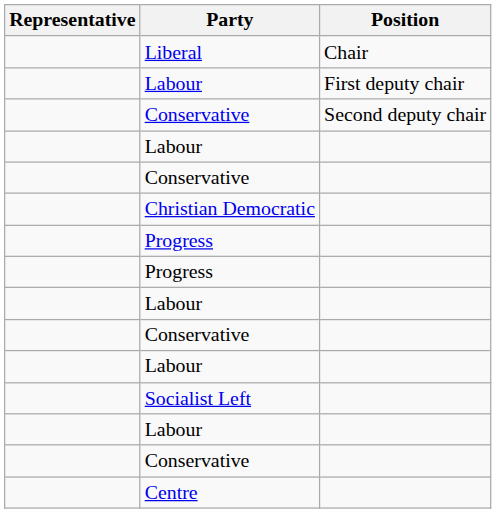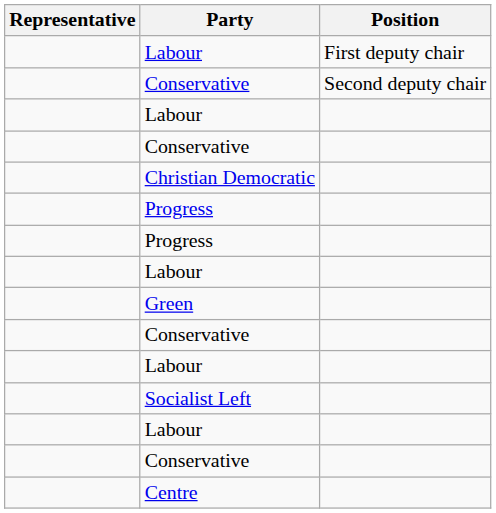- row: Liberal | Chair
+ row: Green
